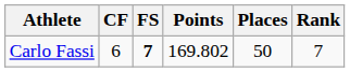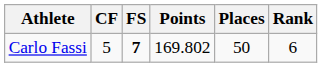Carlo Fassi | CF: 6 -> 5
Carlo Fassi | Rank: 7 -> 6
